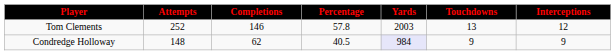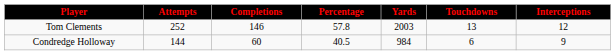Condredge Holloway | Attempts: 148 -> 144
Condredge Holloway | Completions: 62 -> 60
Condredge Holloway | Yards: lavender background -> no background
Condredge Holloway | Touchdowns: 9 -> 6
